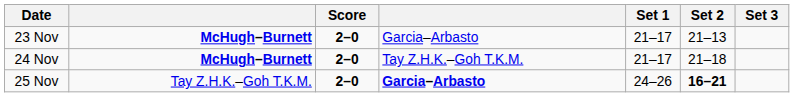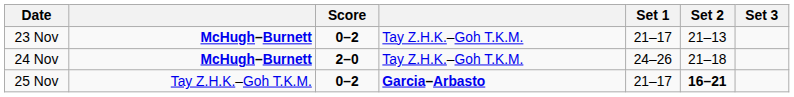23 Nov | Score: 2–0 -> 0–2
23 Nov | column 4: Garcia–Arbasto -> Tay Z.H.K.–Goh T.K.M.
24 Nov | Set 1: 21–17 -> 24–26
25 Nov | Score: 2–0 -> 0–2
25 Nov | Set 1: 24–26 -> 21–17
